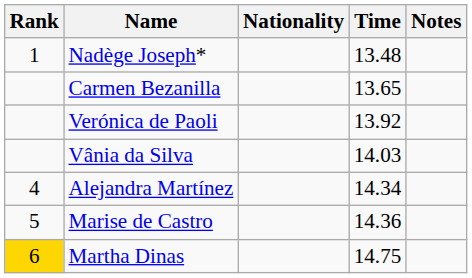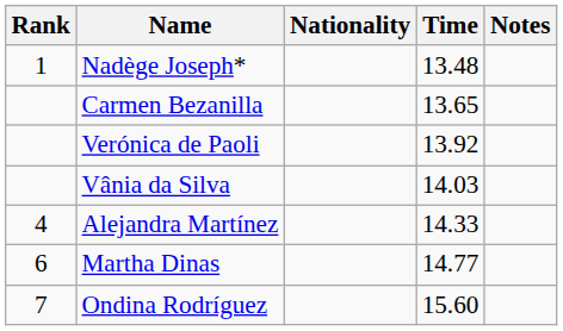Alejandra Martínez | Time: 14.34 -> 14.33
- row: 5 | Marise de Castro | 14.36
Martha Dinas | Rank: gold background -> no background
Martha Dinas | Time: 14.75 -> 14.77
+ row: 7 | Ondina Rodríguez | 15.60
